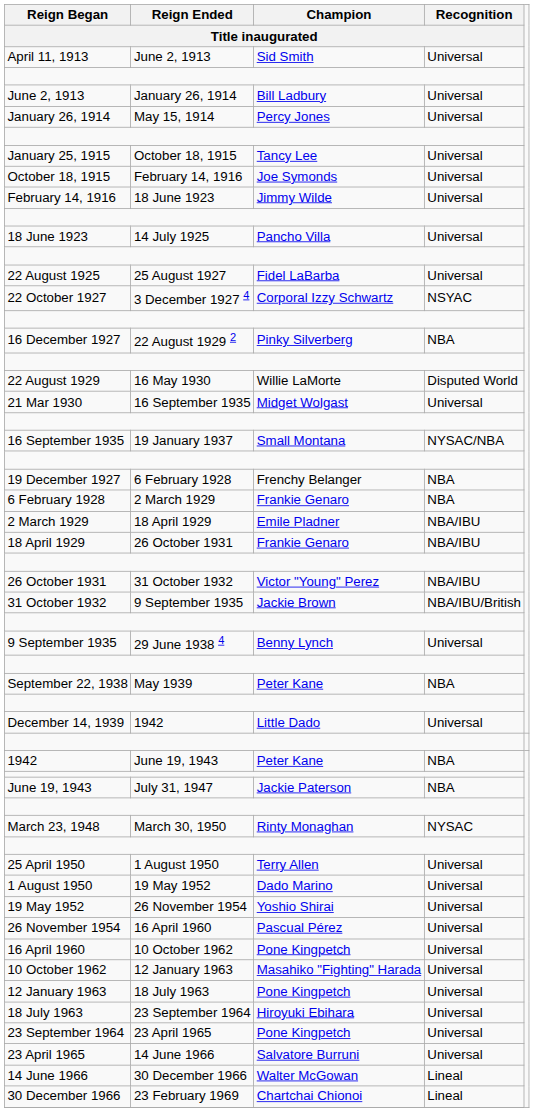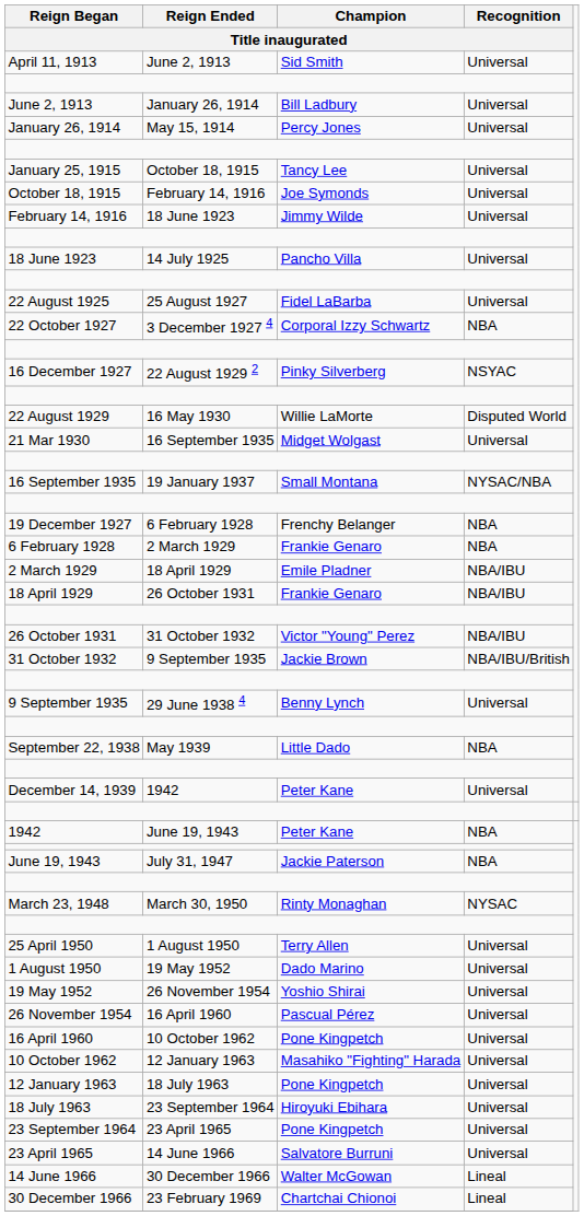22 October 1927 | Recognition / Title inaugurated: NSYAC -> NBA
16 December 1927 | Recognition / Title inaugurated: NBA -> NSYAC
September 22, 1938 | Champion / Title inaugurated: Peter Kane -> Little Dado
December 14, 1939 | Champion / Title inaugurated: Little Dado -> Peter Kane
